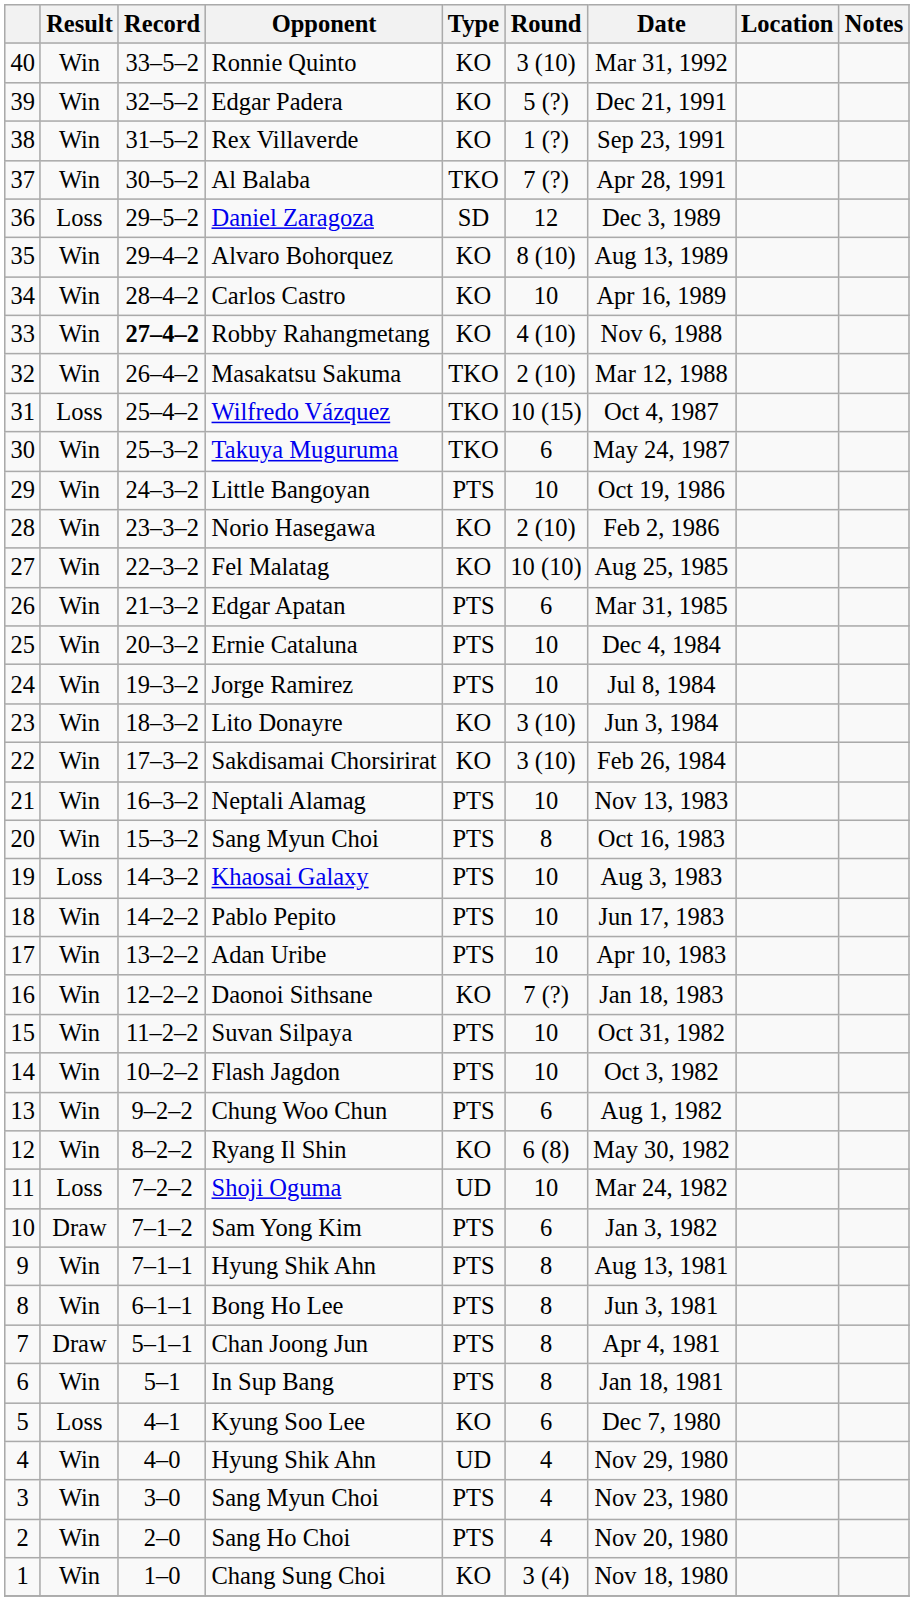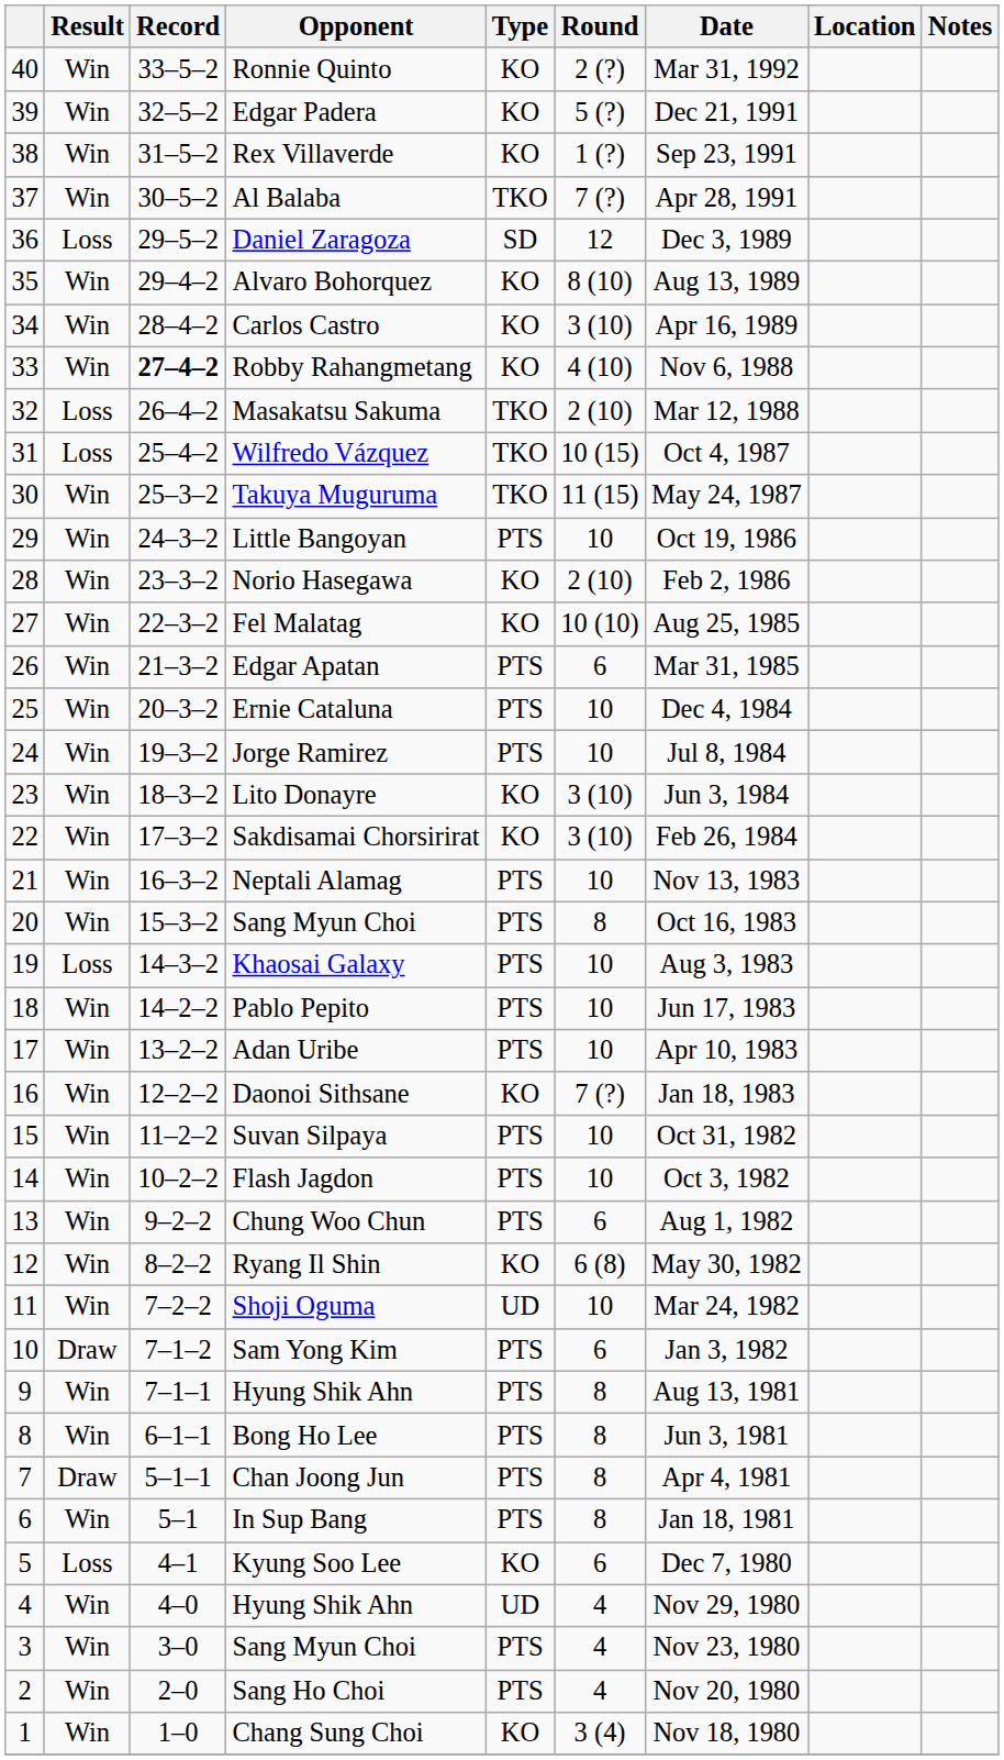Ronnie Quinto | Round: 3 (10) -> 2 (?)
Carlos Castro | Round: 10 -> 3 (10)
Masakatsu Sakuma | Result: Win -> Loss
Takuya Muguruma | Round: 6 -> 11 (15)
Shoji Oguma | Result: Loss -> Win
